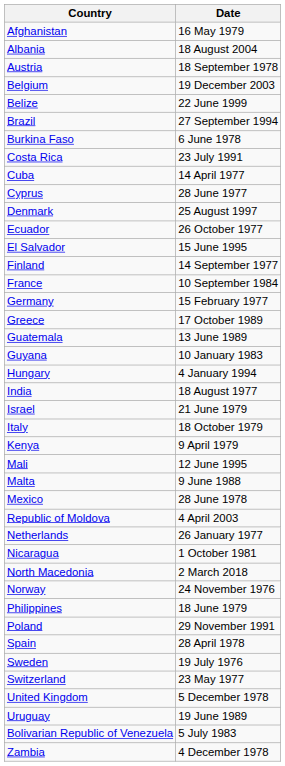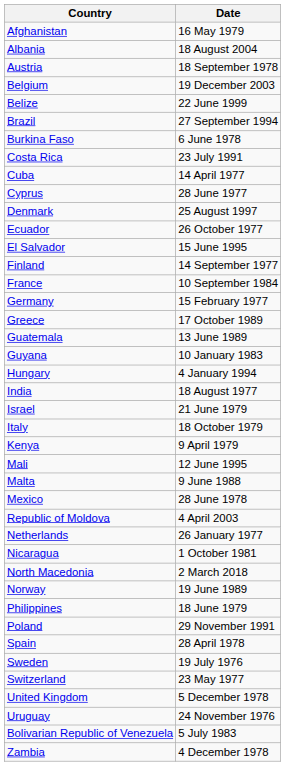Norway | Date: 24 November 1976 -> 19 June 1989
Uruguay | Date: 19 June 1989 -> 24 November 1976
